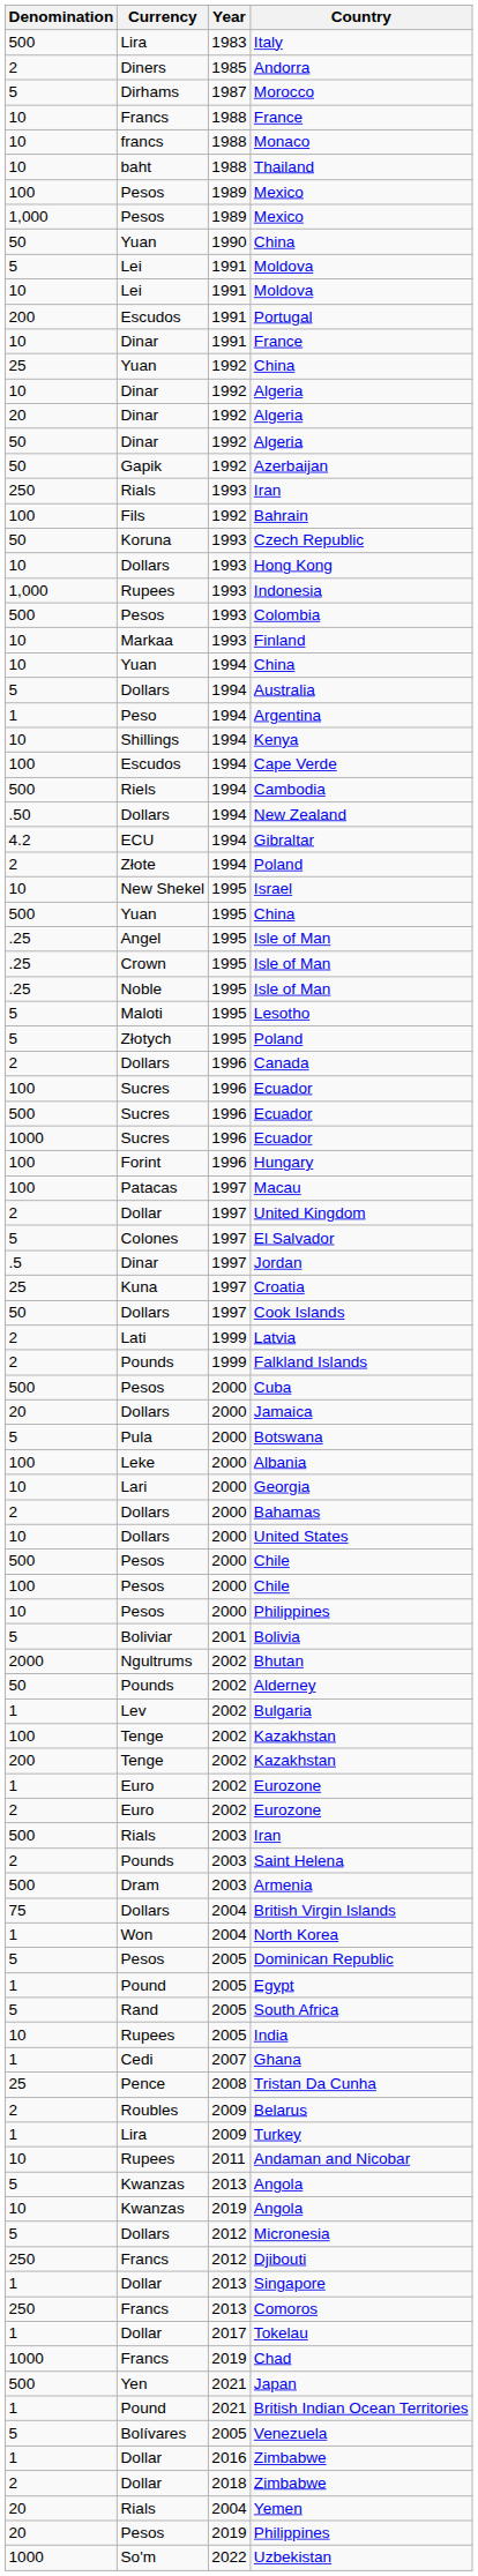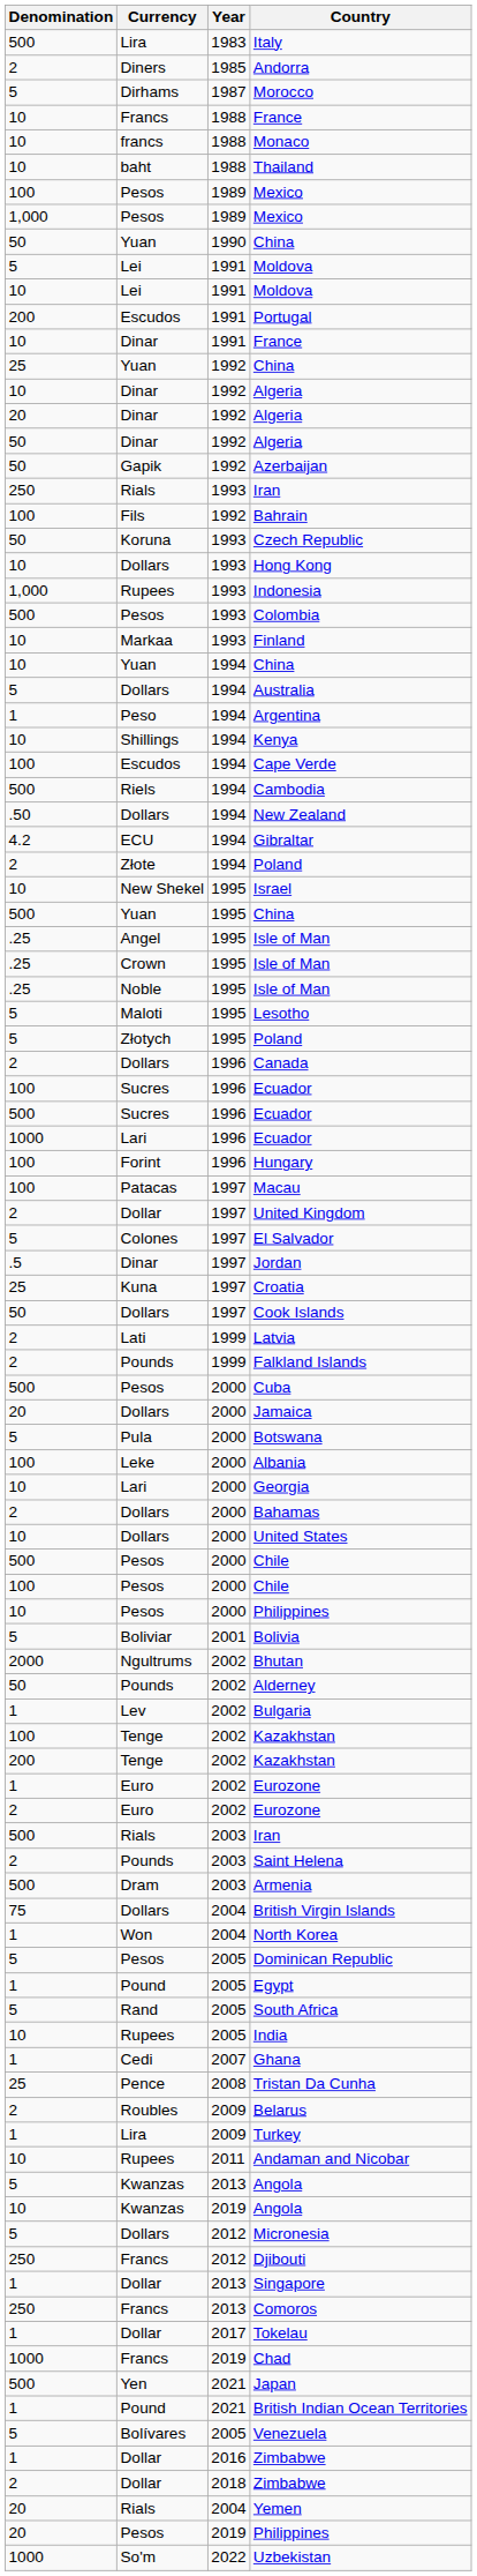1000 / Ecuador | Currency: Sucres -> Lari
